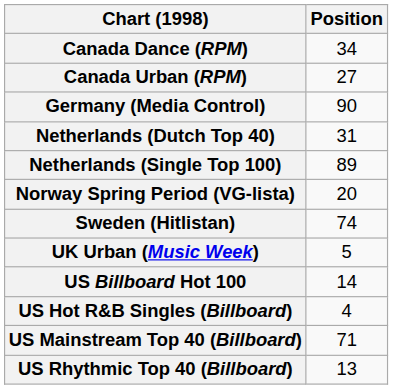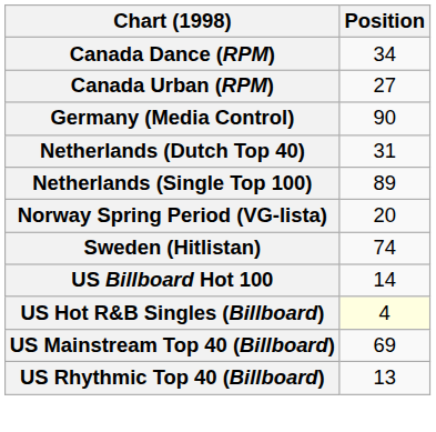- row: UK Urban (Music Week) | 5
US Hot R&B Singles (Billboard) | Position: no background -> lightyellow background
US Mainstream Top 40 (Billboard) | Position: 71 -> 69
